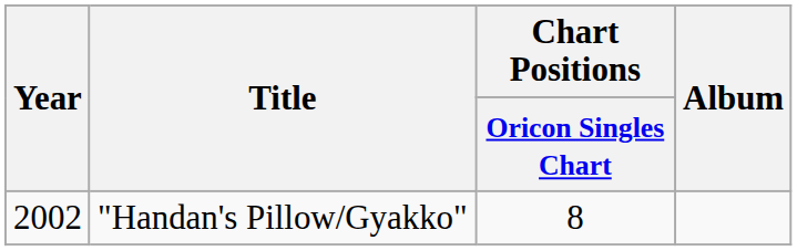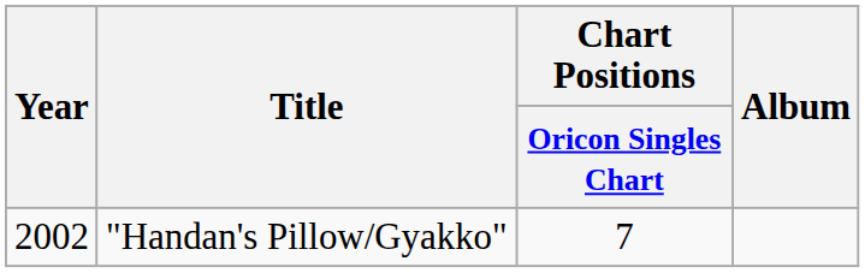"Handan's Pillow/Gyakko" | Chart Positions / Oricon Singles Chart: 8 -> 7
